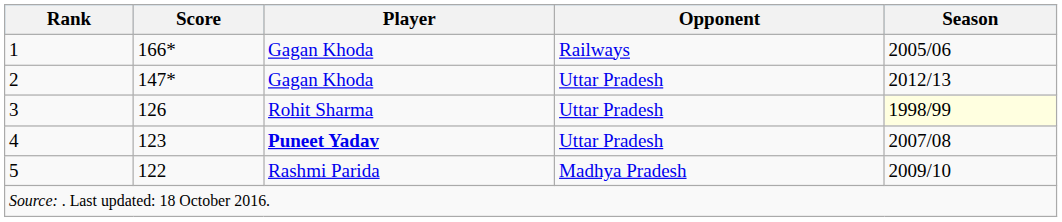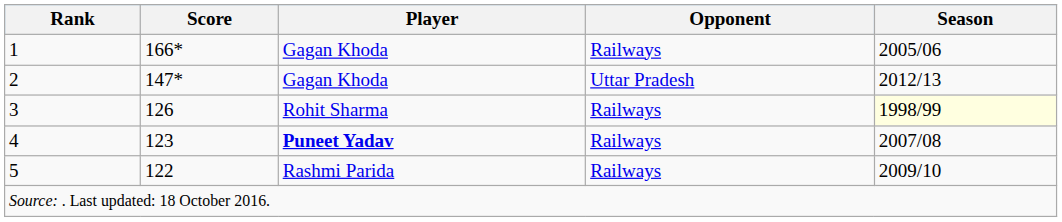3 | Opponent: Uttar Pradesh -> Railways
4 | Opponent: Uttar Pradesh -> Railways
5 | Opponent: Madhya Pradesh -> Railways
